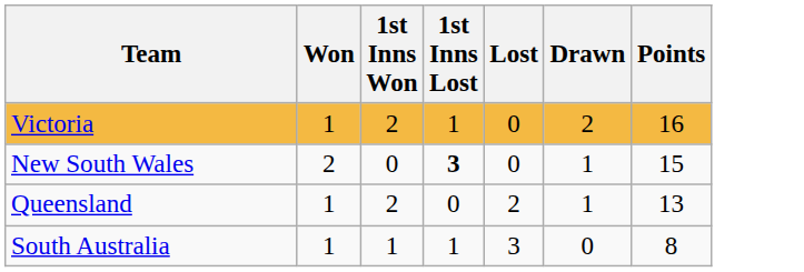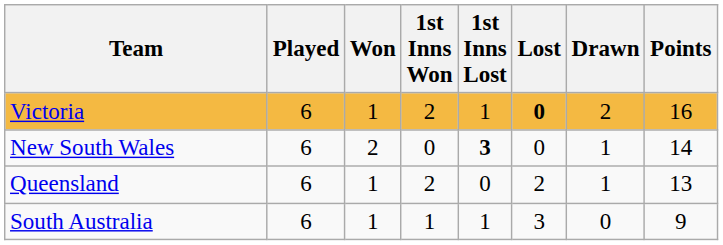+ column: Played | 6 | 6 | 6 | 6
Victoria | Lost: normal -> bold
New South Wales | Points: 15 -> 14
South Australia | Points: 8 -> 9
